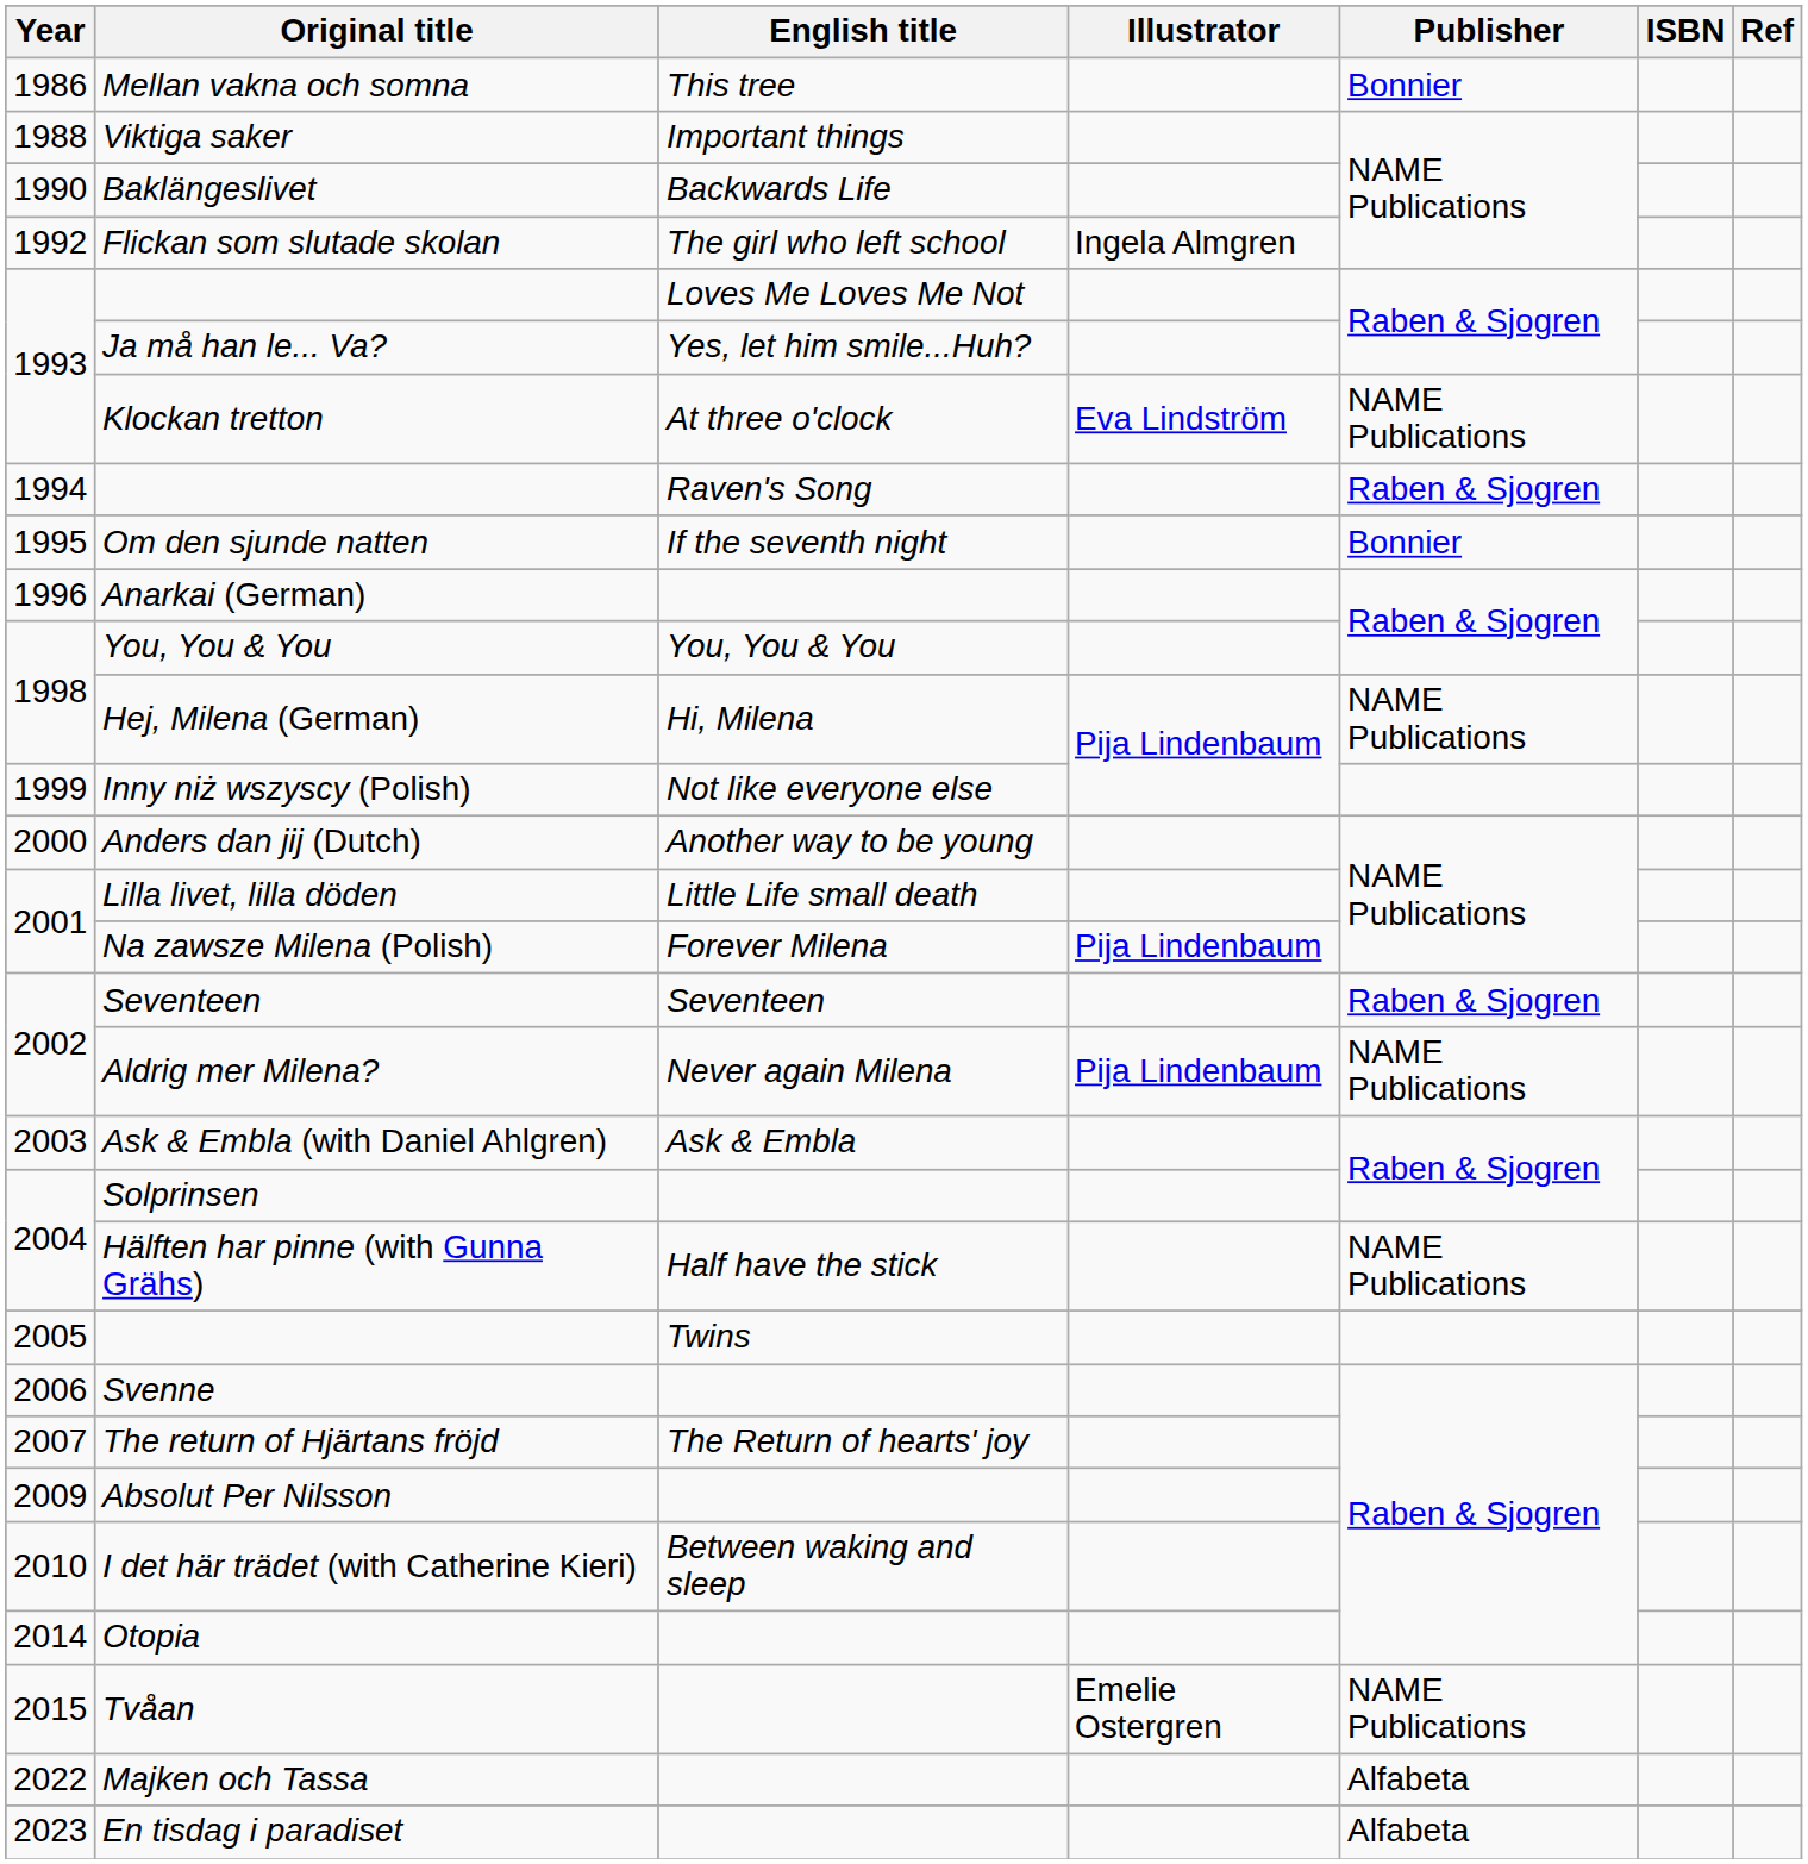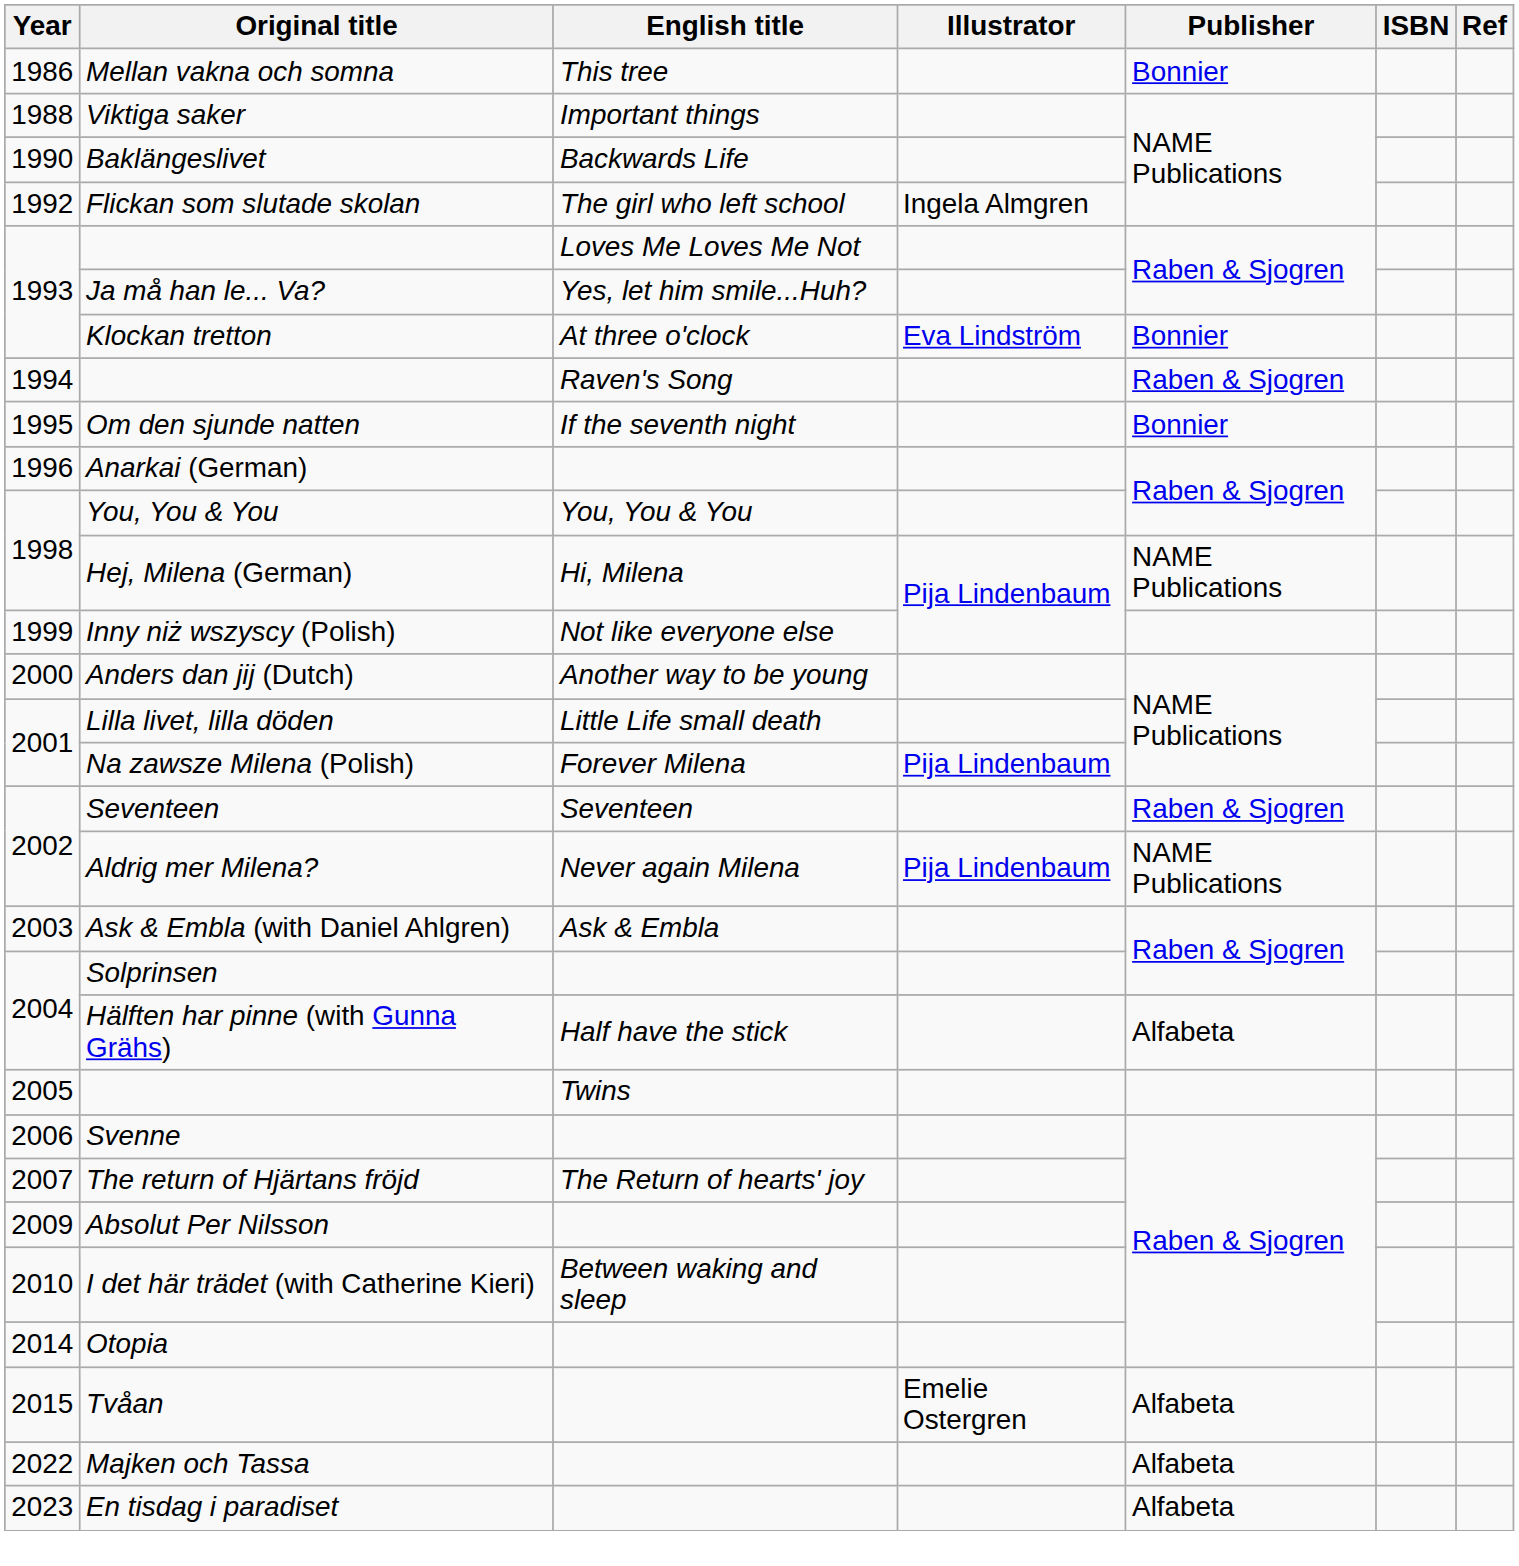Klockan tretton | Publisher: NAME Publications -> Bonnier
Hälften har pinne (with Gunna Grähs) | Publisher: NAME Publications -> Alfabeta
Tvåan | Publisher: NAME Publications -> Alfabeta
